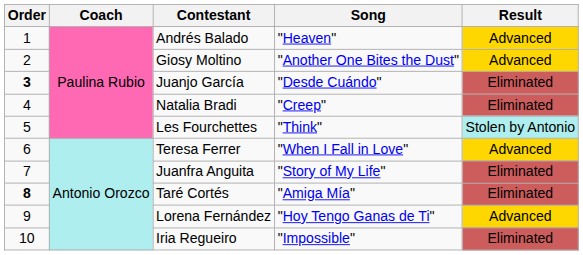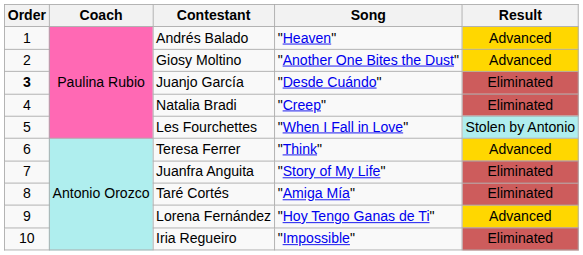Les Fourchettes | Song: "Think" -> "When I Fall in Love"
Teresa Ferrer | Song: "When I Fall in Love" -> "Think"
Taré Cortés | Order: bold -> normal
